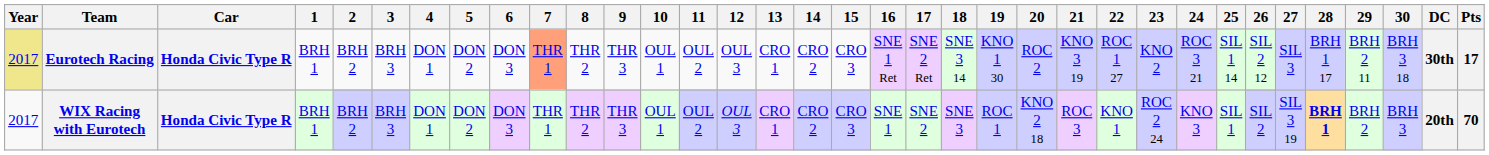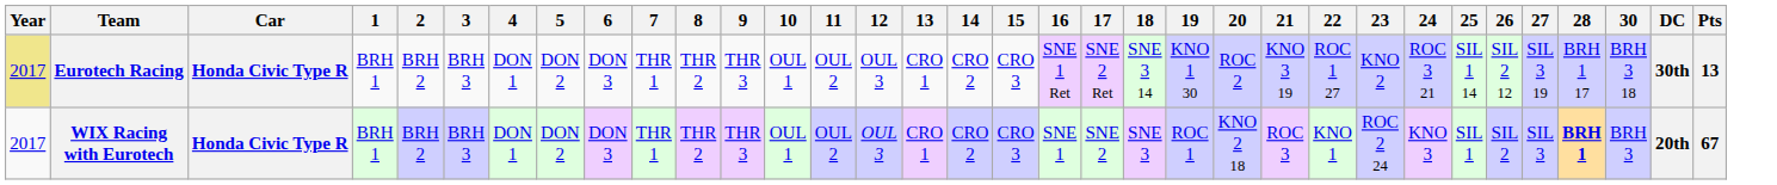- column: 29 | BRH 2 11 | BRH 2
Eurotech Racing | 7: lightsalmon background -> no background
Eurotech Racing | 27: SIL 3 -> SIL 3 19
Eurotech Racing | Pts: 17 -> 13
WIX Racing with Eurotech | 27: SIL 3 19 -> SIL 3
WIX Racing with Eurotech | Pts: 70 -> 67
